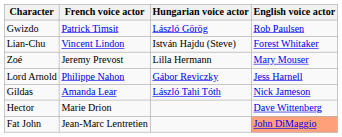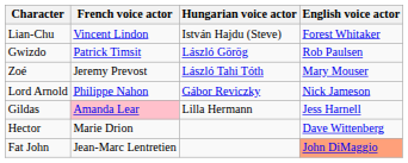rows swapped: Lian-Chu <-> Gwizdo
Zoé | Hungarian voice actor: Lilla Hermann -> László Tahi Tóth
Lord Arnold | English voice actor: Jess Harnell -> Nick Jameson
Gildas | French voice actor: no background -> pink background
Gildas | Hungarian voice actor: László Tahi Tóth -> Lilla Hermann
Gildas | English voice actor: Nick Jameson -> Jess Harnell
